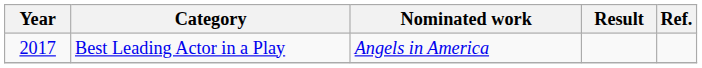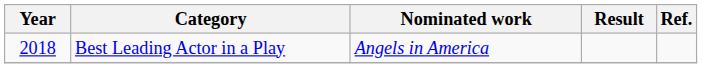Best Leading Actor in a Play | Year: 2017 -> 2018
